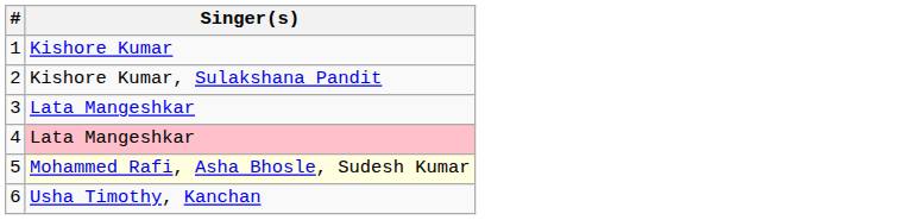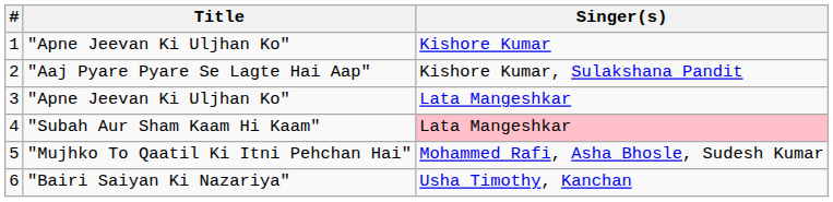+ column: Title | "Apne Jeevan Ki Uljhan Ko" | "Aaj Pyare Pyare Se Lagte Hai Aap" | "Apne Jeevan Ki Uljhan Ko" | "Subah Aur Sham Kaam Hi Kaam" | "Mujhko To Qaatil Ki Itni Pehchan Hai" | "Bairi Saiyan Ki Nazariya"
5 | Singer(s): lightyellow background -> no background
